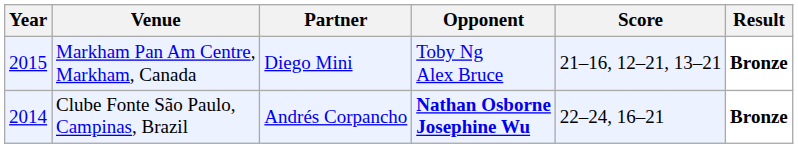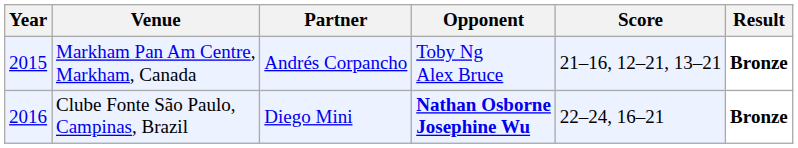Markham Pan Am Centre, Markham, Canada | Partner: Diego Mini -> Andrés Corpancho
Clube Fonte São Paulo, Campinas, Brazil | Year: 2014 -> 2016
Clube Fonte São Paulo, Campinas, Brazil | Partner: Andrés Corpancho -> Diego Mini
